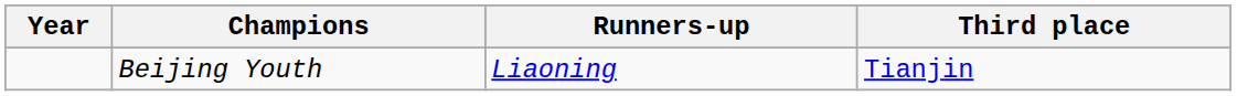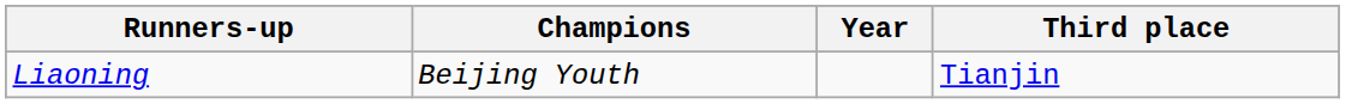columns swapped: Year <-> Runners-up
